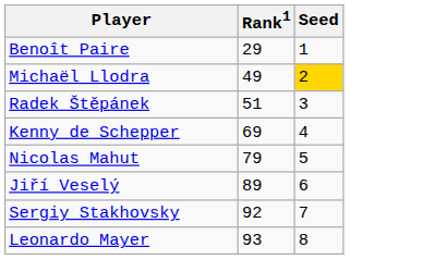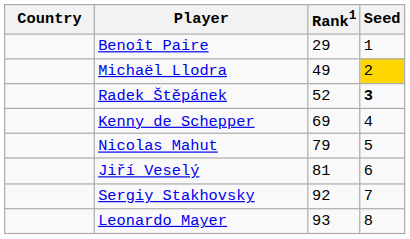+ column: Country
Radek Štěpánek | Rank1: 51 -> 52
Radek Štěpánek | Seed: normal -> bold
Jiří Veselý | Rank1: 89 -> 81
